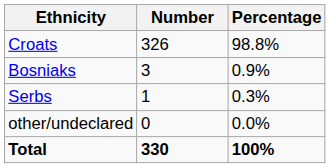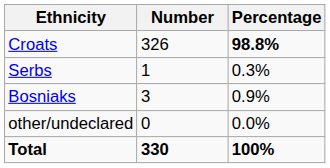Croats | Percentage: normal -> bold
rows swapped: Bosniaks <-> Serbs
